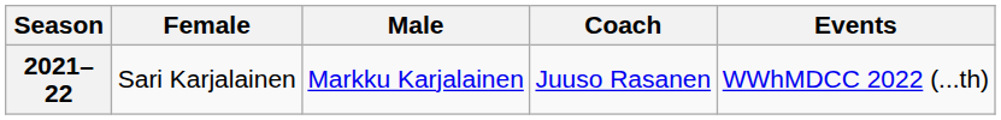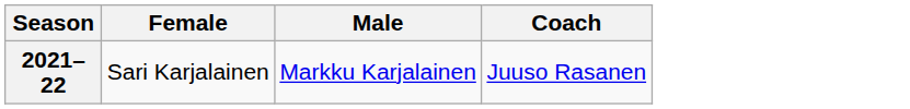- column: Events | WWhMDCC 2022 (...th)
